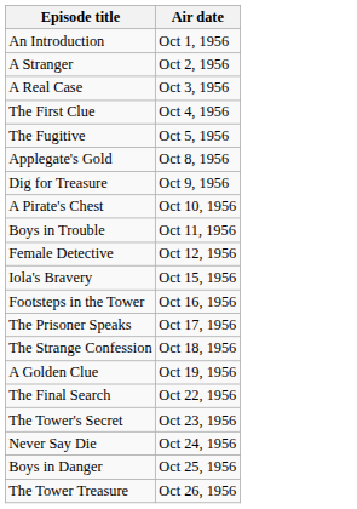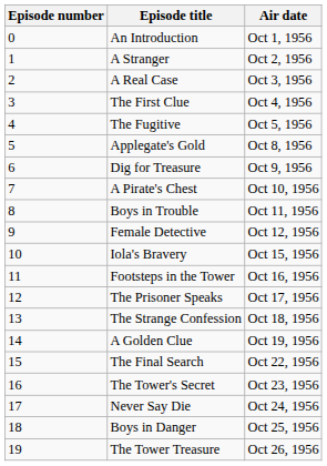+ column: Episode number | 0 | 1 | 2 | 3 | 4 | 5 | 6 | 7 | 8 | 9 | 10 | 11 | 12 | 13 | 14 | 15 | 16 | 17 | 18 | 19
